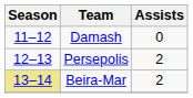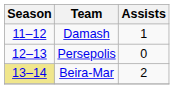Damash | Assists: 0 -> 1
Persepolis | Assists: 2 -> 0
